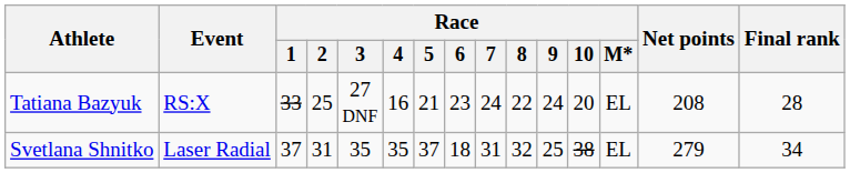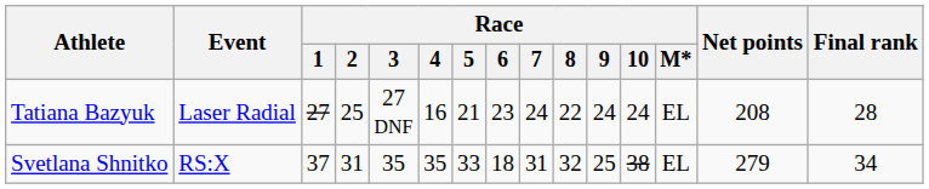Tatiana Bazyuk | Event: RS:X -> Laser Radial
Tatiana Bazyuk | Race / 1: 33 -> 27
Tatiana Bazyuk | Race / 10: 20 -> 24
Svetlana Shnitko | Event: Laser Radial -> RS:X
Svetlana Shnitko | Race / 5: 37 -> 33
